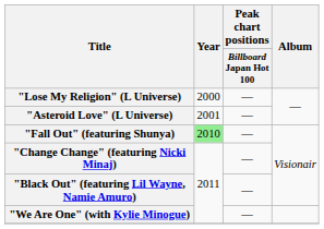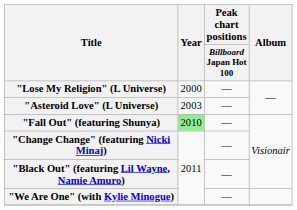"Asteroid Love" (L Universe) | Year: 2001 -> 2003
